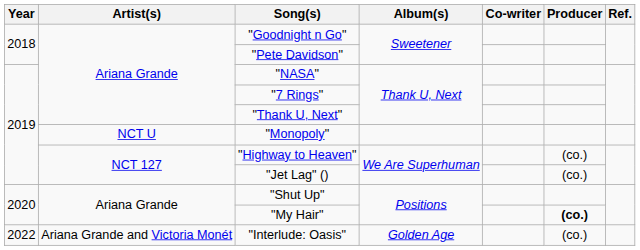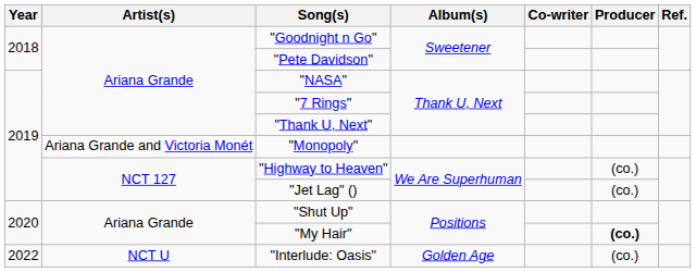"Monopoly" | Artist(s): NCT U -> Ariana Grande and Victoria Monét
"Interlude: Oasis" | Artist(s): Ariana Grande and Victoria Monét -> NCT U
